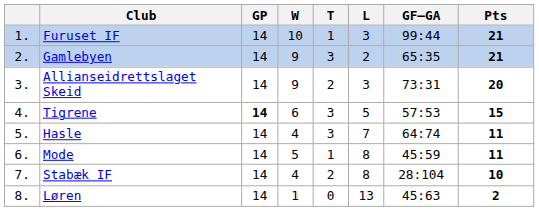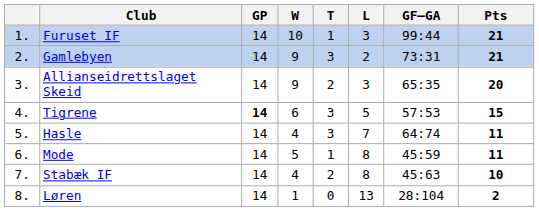Gamlebyen | GF–GA: 65:35 -> 73:31
Allianseidrettslaget Skeid | GF–GA: 73:31 -> 65:35
Stabæk IF | GF–GA: 28:104 -> 45:63
Løren | GF–GA: 45:63 -> 28:104
